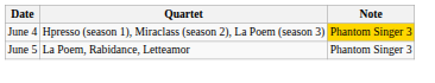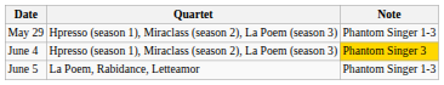+ row: May 29 | Hpresso (season 1), Miraclass (season 2), La Poem (season 3) | Phantom Singer 1-3
June 5 | Note: Phantom Singer 3 -> Phantom Singer 1-3
